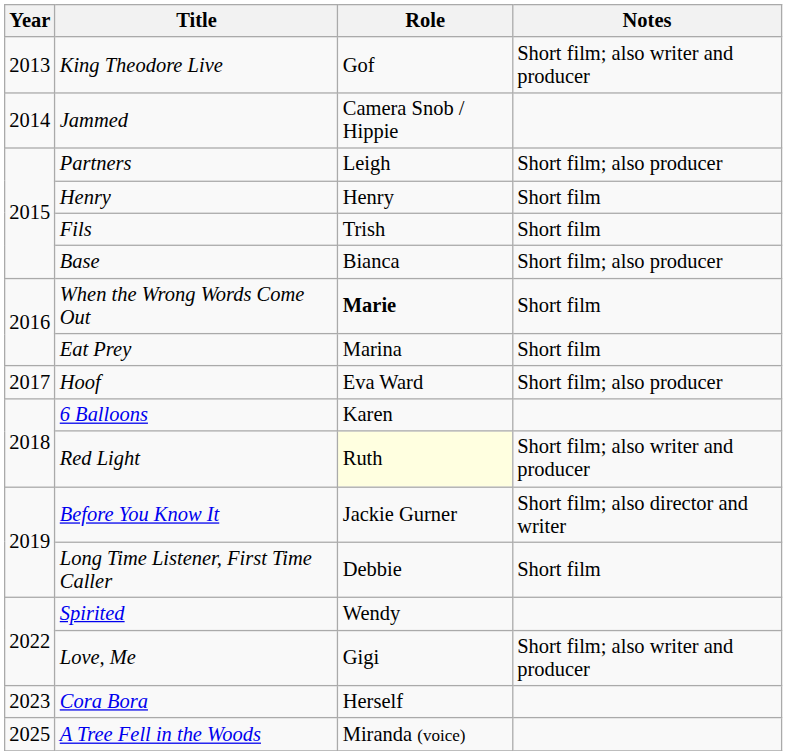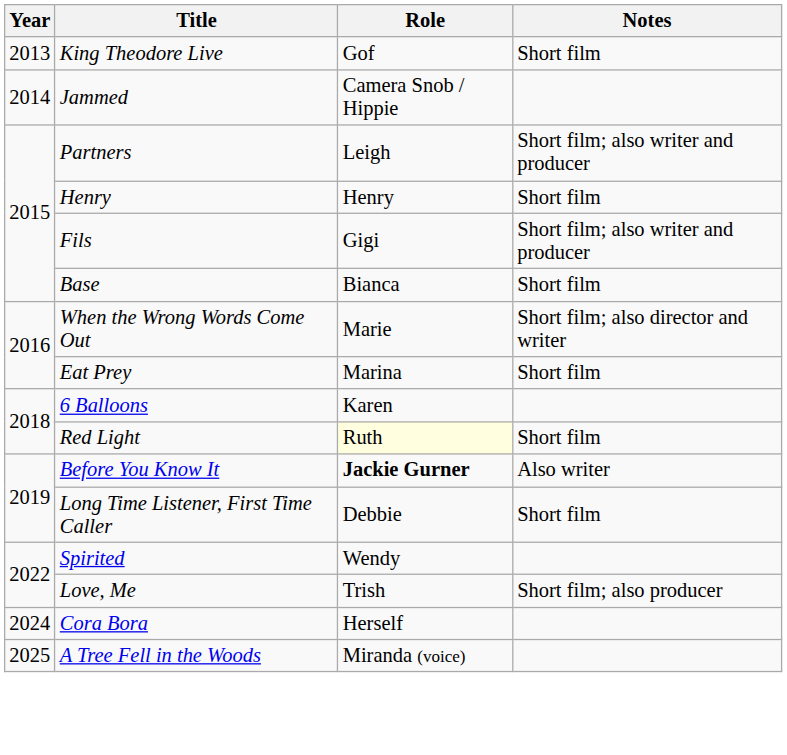King Theodore Live | Notes: Short film; also writer and producer -> Short film
Partners | Notes: Short film; also producer -> Short film; also writer and producer
Fils | Role: Trish -> Gigi
Fils | Notes: Short film -> Short film; also writer and producer
Base | Notes: Short film; also producer -> Short film
When the Wrong Words Come Out | Role: bold -> normal
When the Wrong Words Come Out | Notes: Short film -> Short film; also director and writer
- row: 2017 | Hoof | Eva Ward | Short film; also producer
Red Light | Notes: Short film; also writer and producer -> Short film
Before You Know It | Role: normal -> bold
Before You Know It | Notes: Short film; also director and writer -> Also writer
Love, Me | Role: Gigi -> Trish
Love, Me | Notes: Short film; also writer and producer -> Short film; also producer
Cora Bora | Year: 2023 -> 2024
